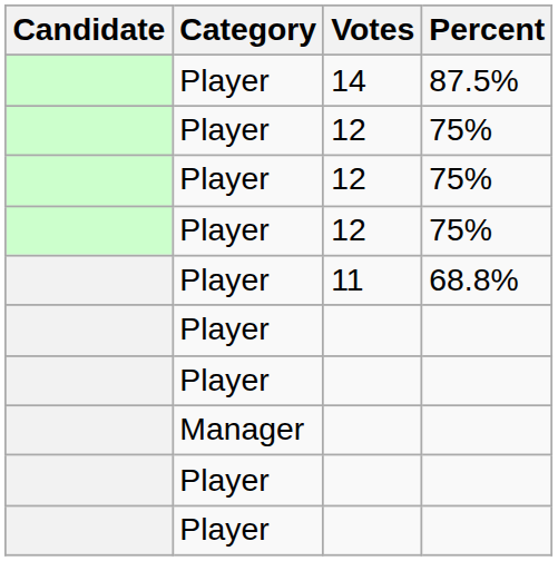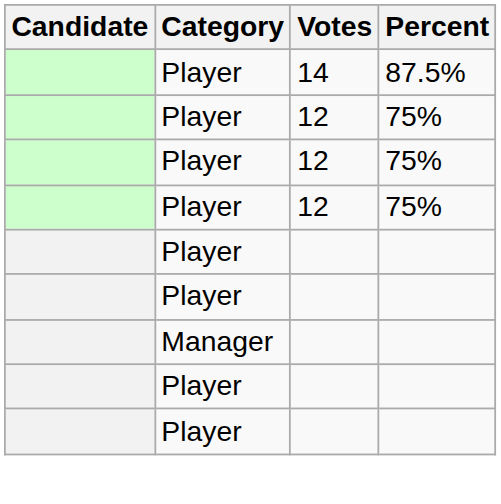- row: Player | 11 | 68.8%
